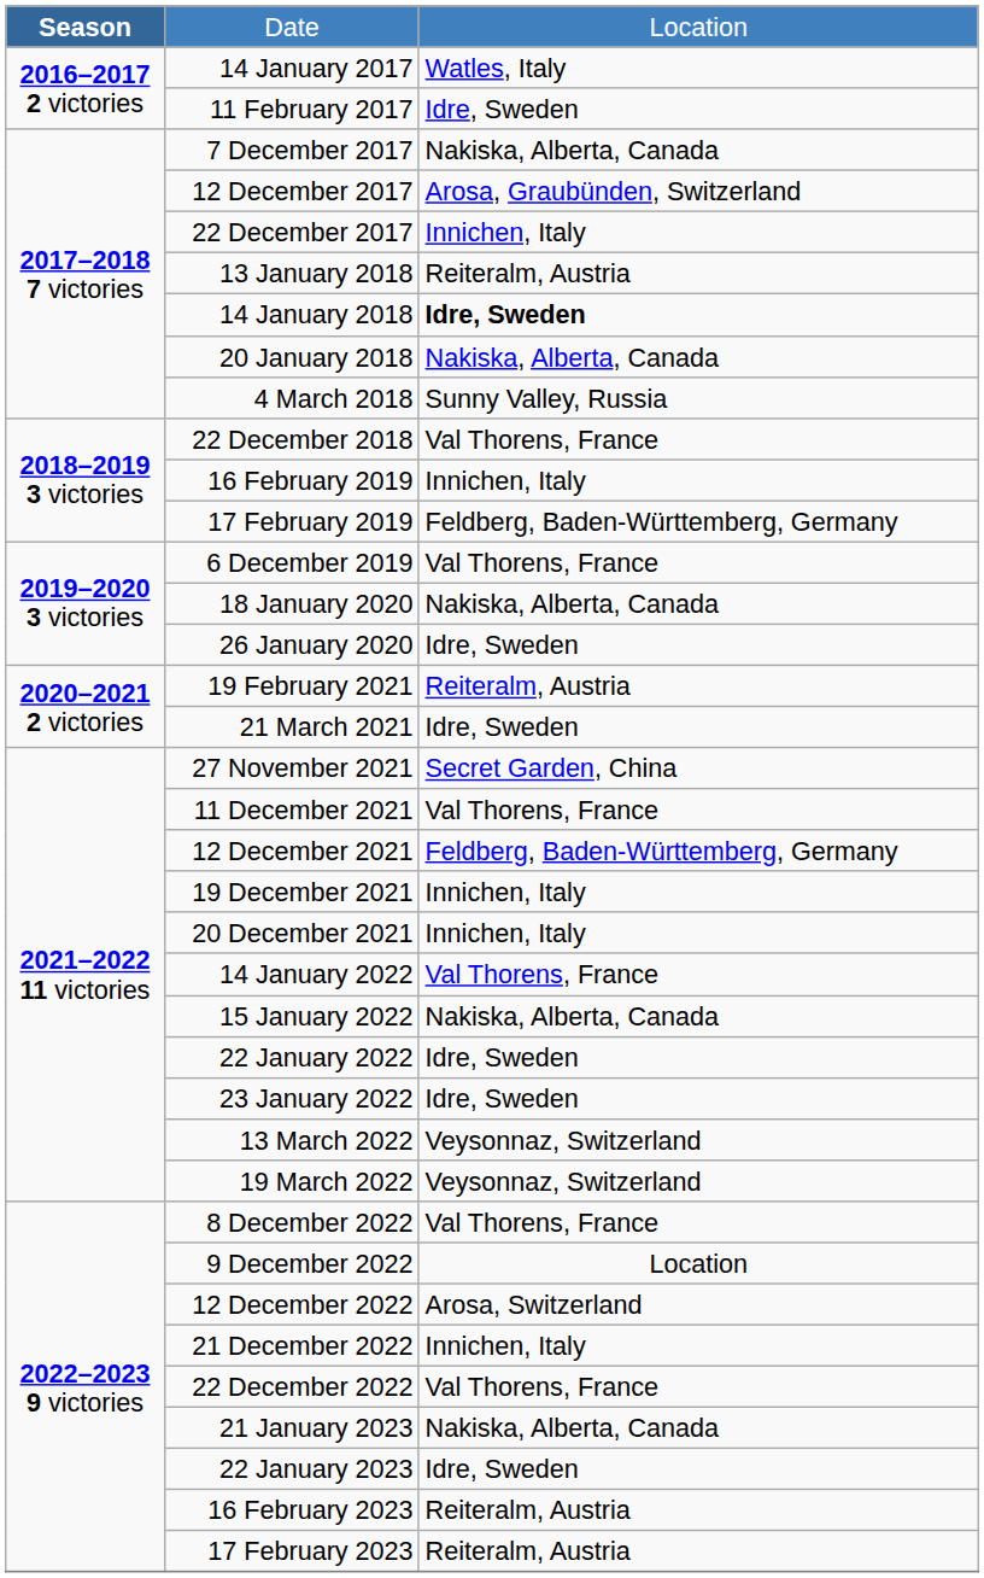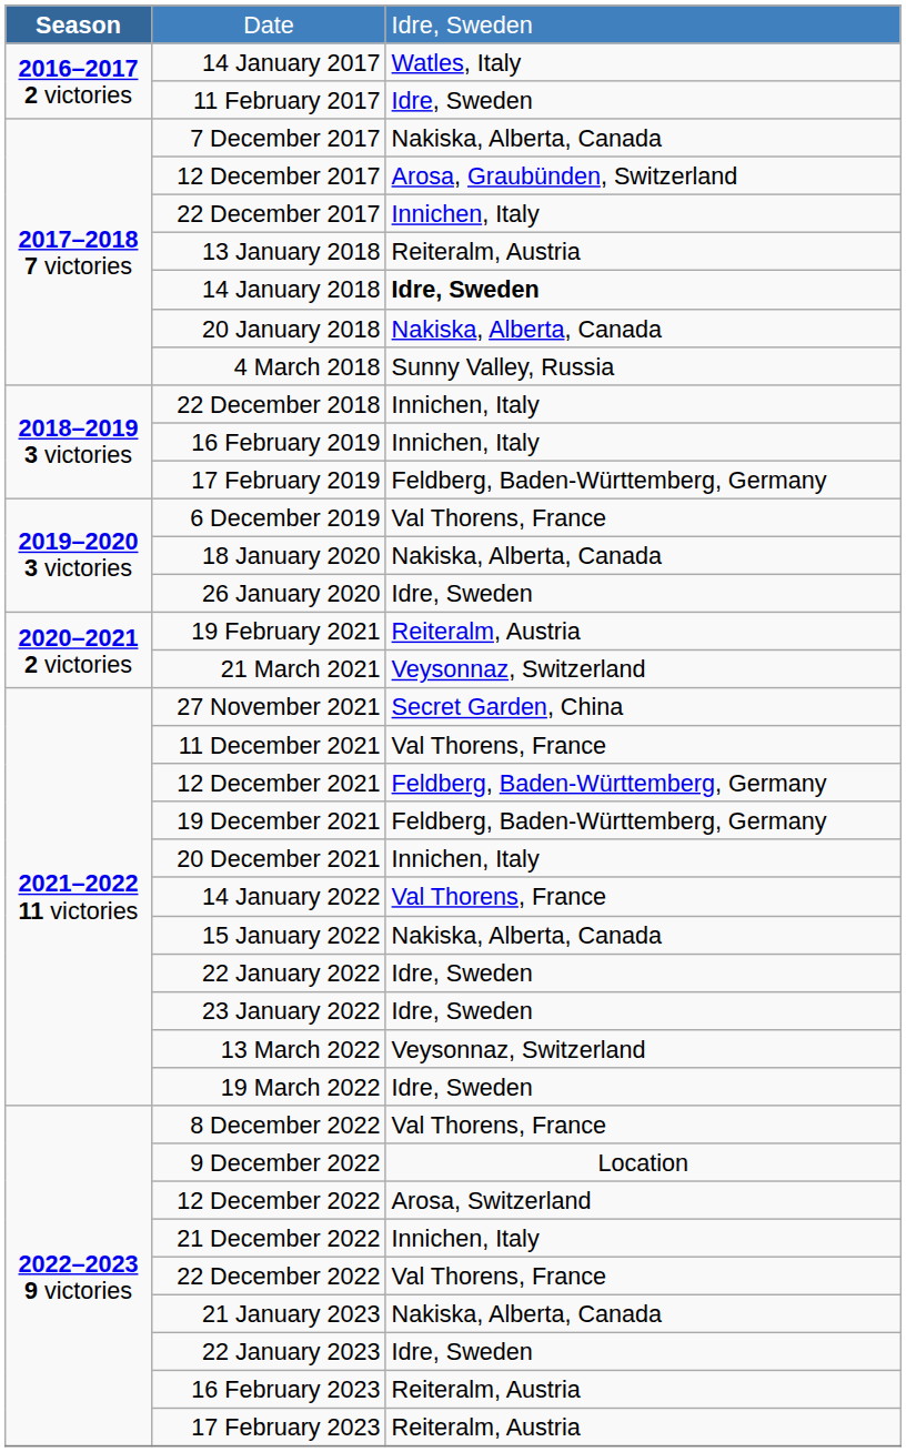Date | column 3: Location -> Idre, Sweden
22 December 2018 | column 3: Val Thorens, France -> Innichen, Italy
21 March 2021 | column 3: Idre, Sweden -> Veysonnaz, Switzerland
19 December 2021 | column 3: Innichen, Italy -> Feldberg, Baden-Württemberg, Germany
19 March 2022 | column 3: Veysonnaz, Switzerland -> Idre, Sweden
